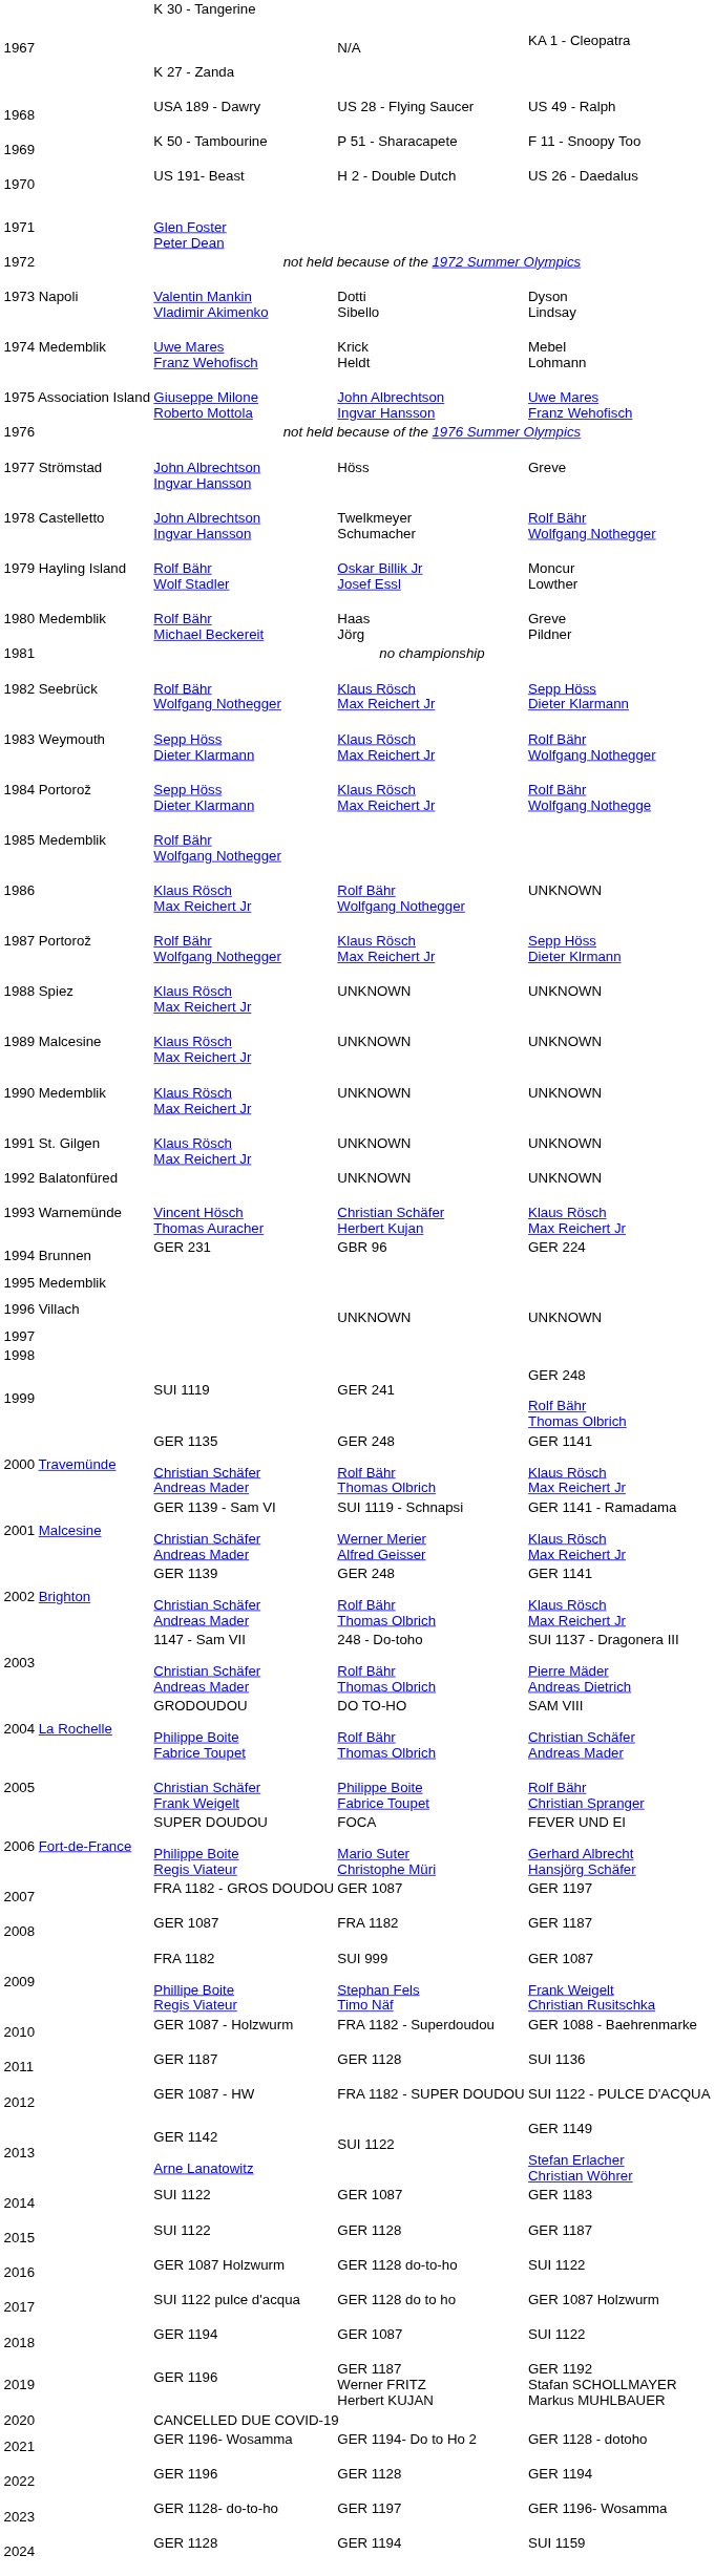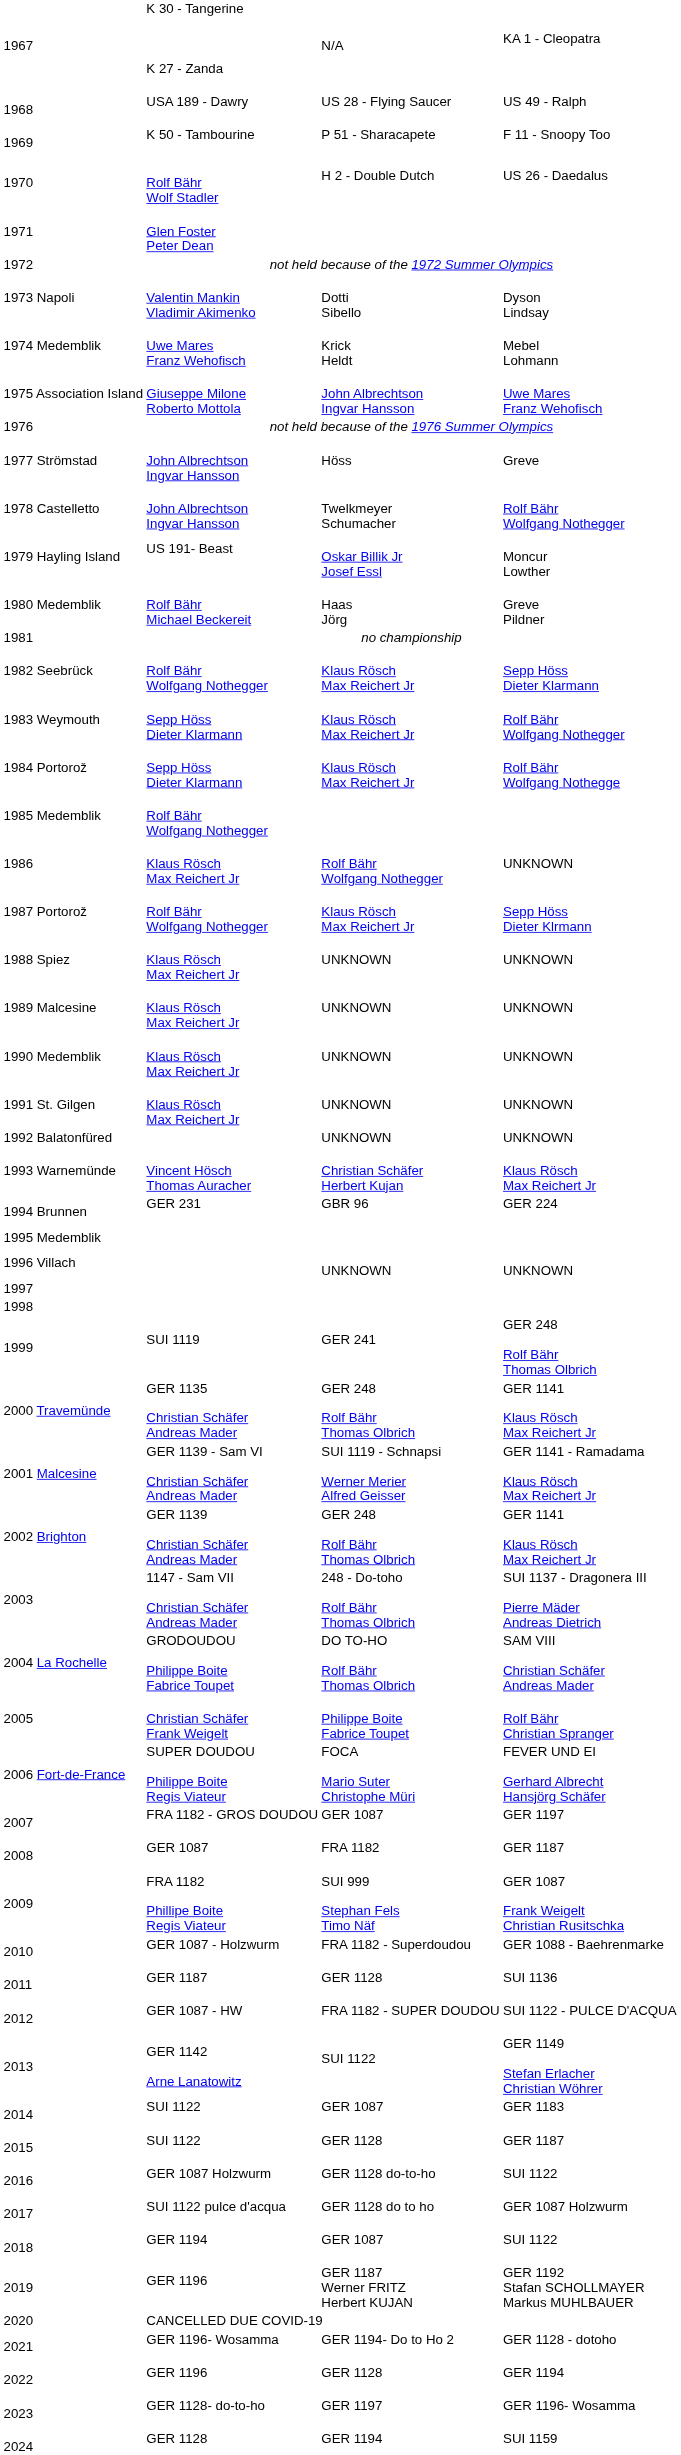1970 | column 2: US 191- Beast -> Rolf Bähr Wolf Stadler
1979 Hayling Island | column 2: Rolf Bähr Wolf Stadler -> US 191- Beast
